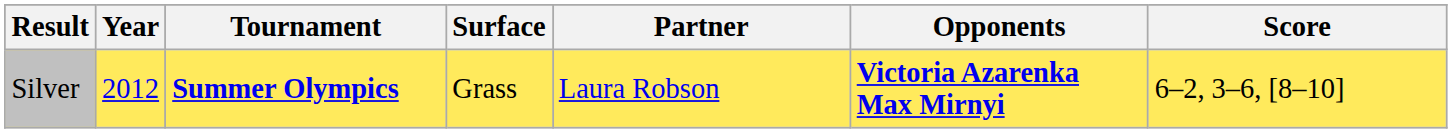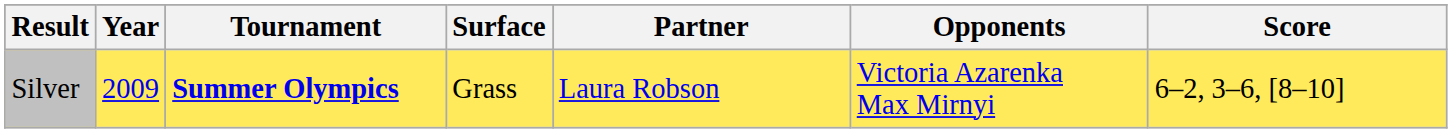Silver | Year: 2012 -> 2009
Silver | Opponents: bold -> normal
